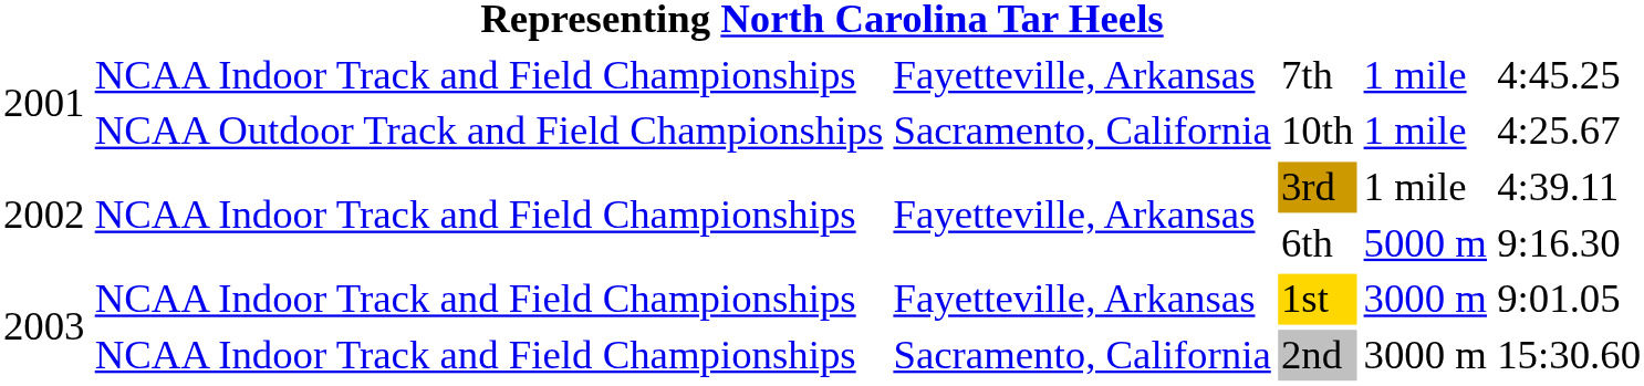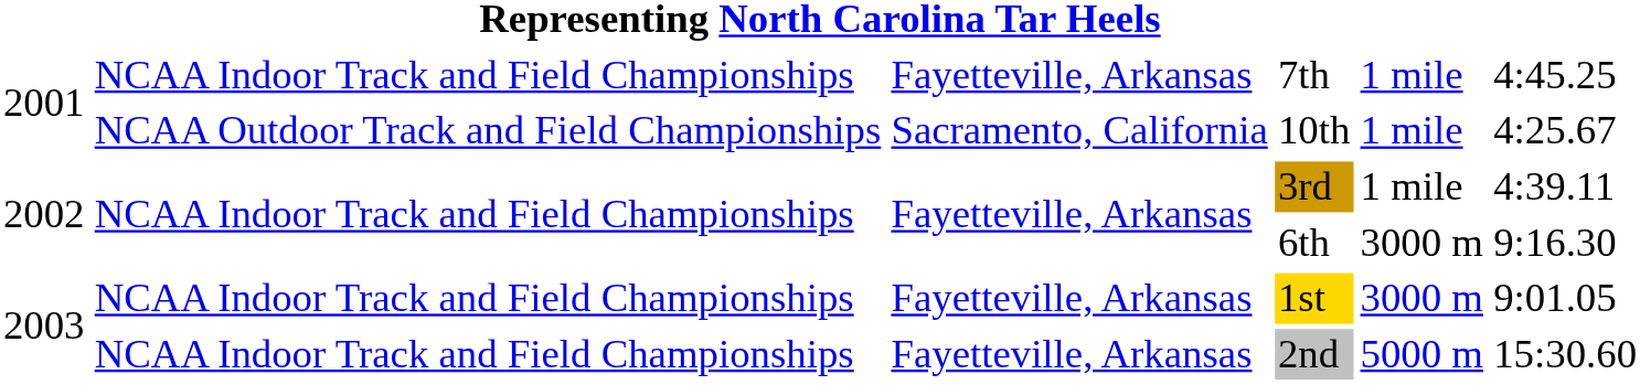6th | column 5: 5000 m -> 3000 m
2nd | column 3: Sacramento, California -> Fayetteville, Arkansas
2nd | column 5: 3000 m -> 5000 m
